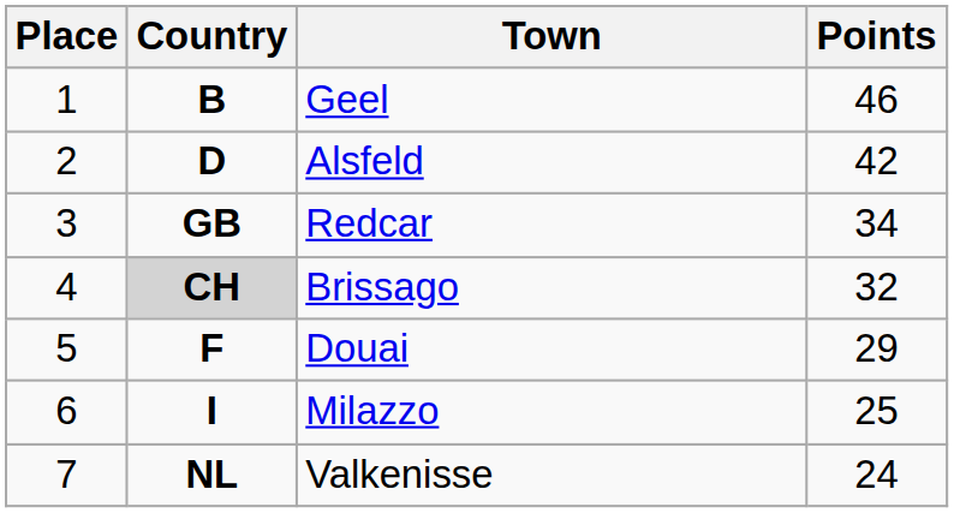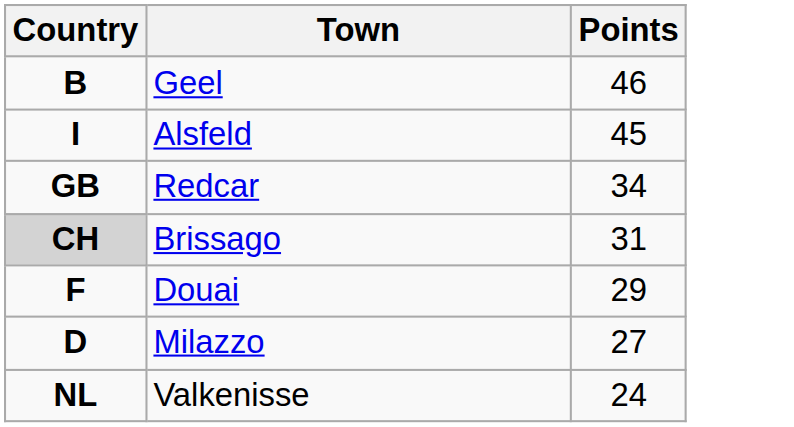- column: Place | 1 | 2 | 3 | 4 | 5 | 6 | 7
Alsfeld | Country: D -> I
Alsfeld | Points: 42 -> 45
Brissago | Points: 32 -> 31
Milazzo | Country: I -> D
Milazzo | Points: 25 -> 27
